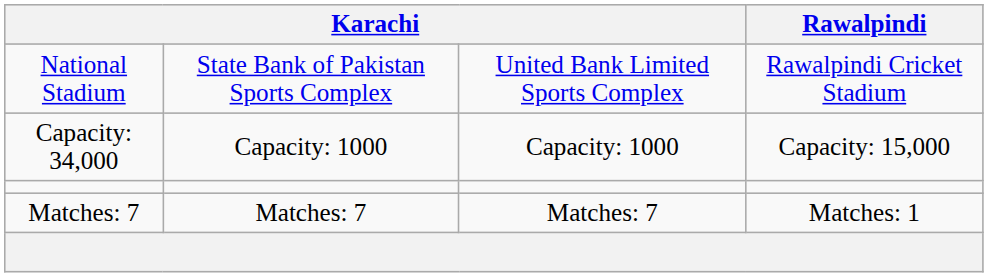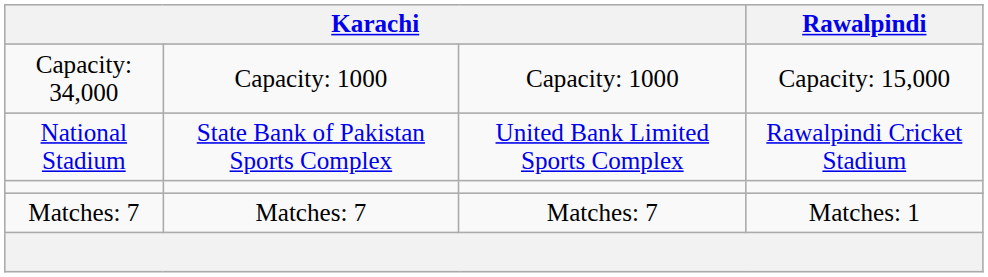rows swapped: National Stadium <-> Capacity: 34,000
